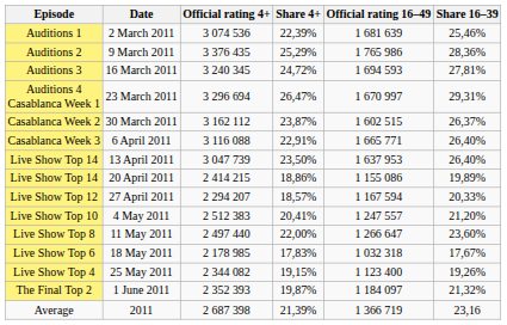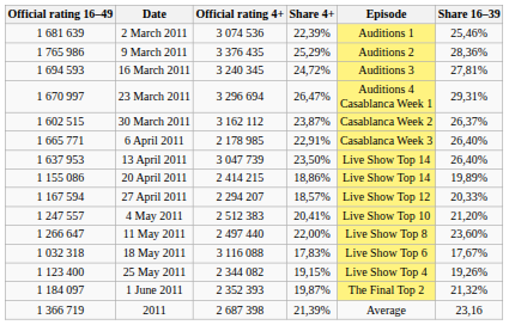columns swapped: Episode <-> Official rating 16–49
6 April 2011 | Official rating 4+: 3 116 088 -> 2 178 985
18 May 2011 | Official rating 4+: 2 178 985 -> 3 116 088
